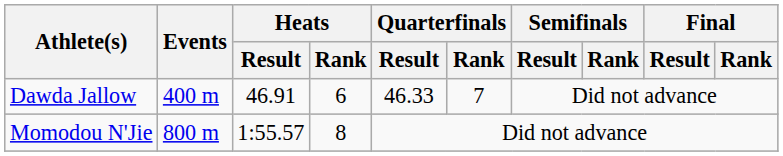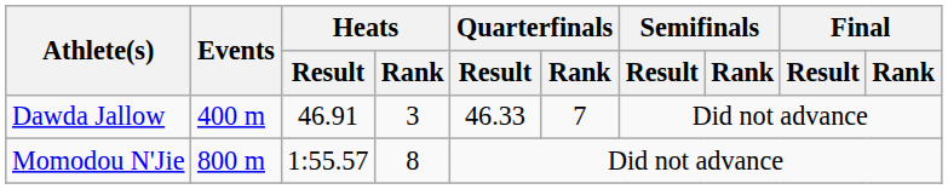Dawda Jallow | Heats / Rank: 6 -> 3
